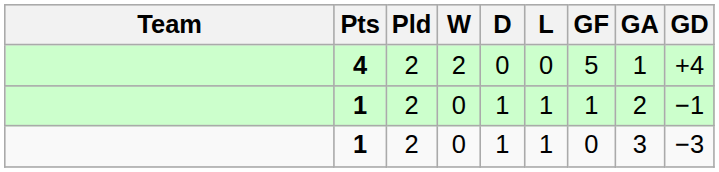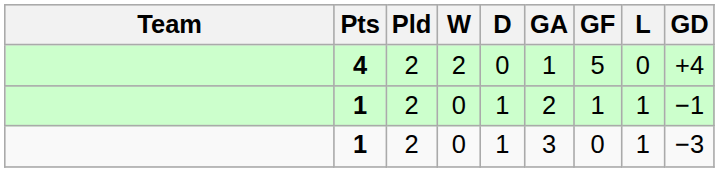columns swapped: L <-> GA
